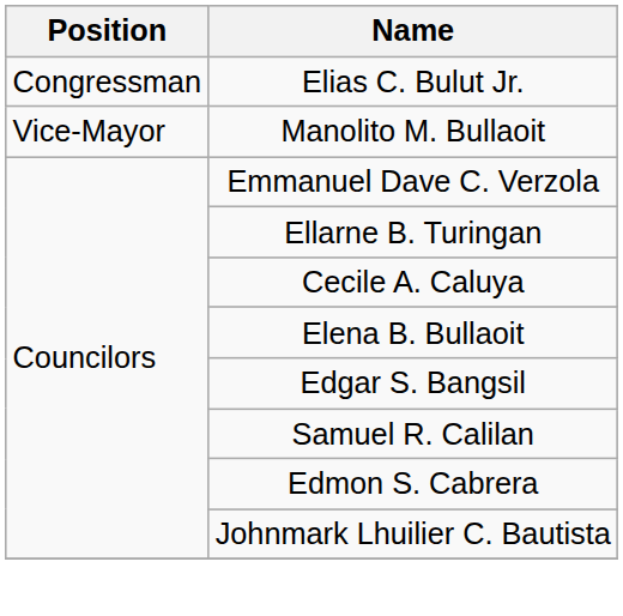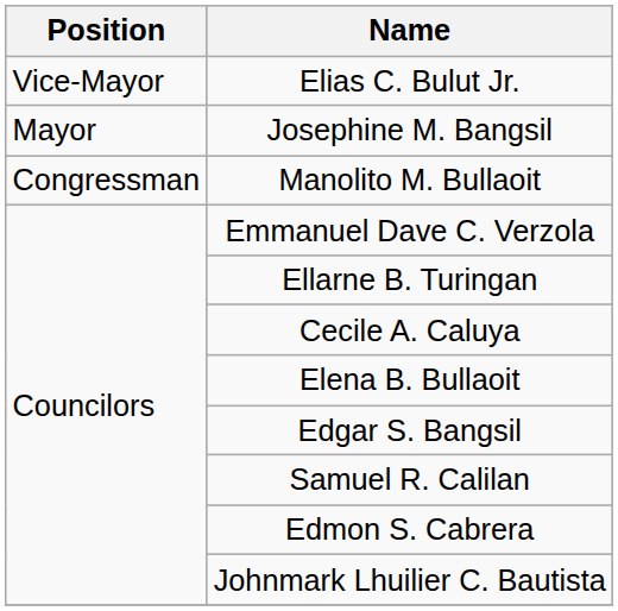Elias C. Bulut Jr. | Position: Congressman -> Vice-Mayor
+ row: Mayor | Josephine M. Bangsil
Manolito M. Bullaoit | Position: Vice-Mayor -> Congressman
